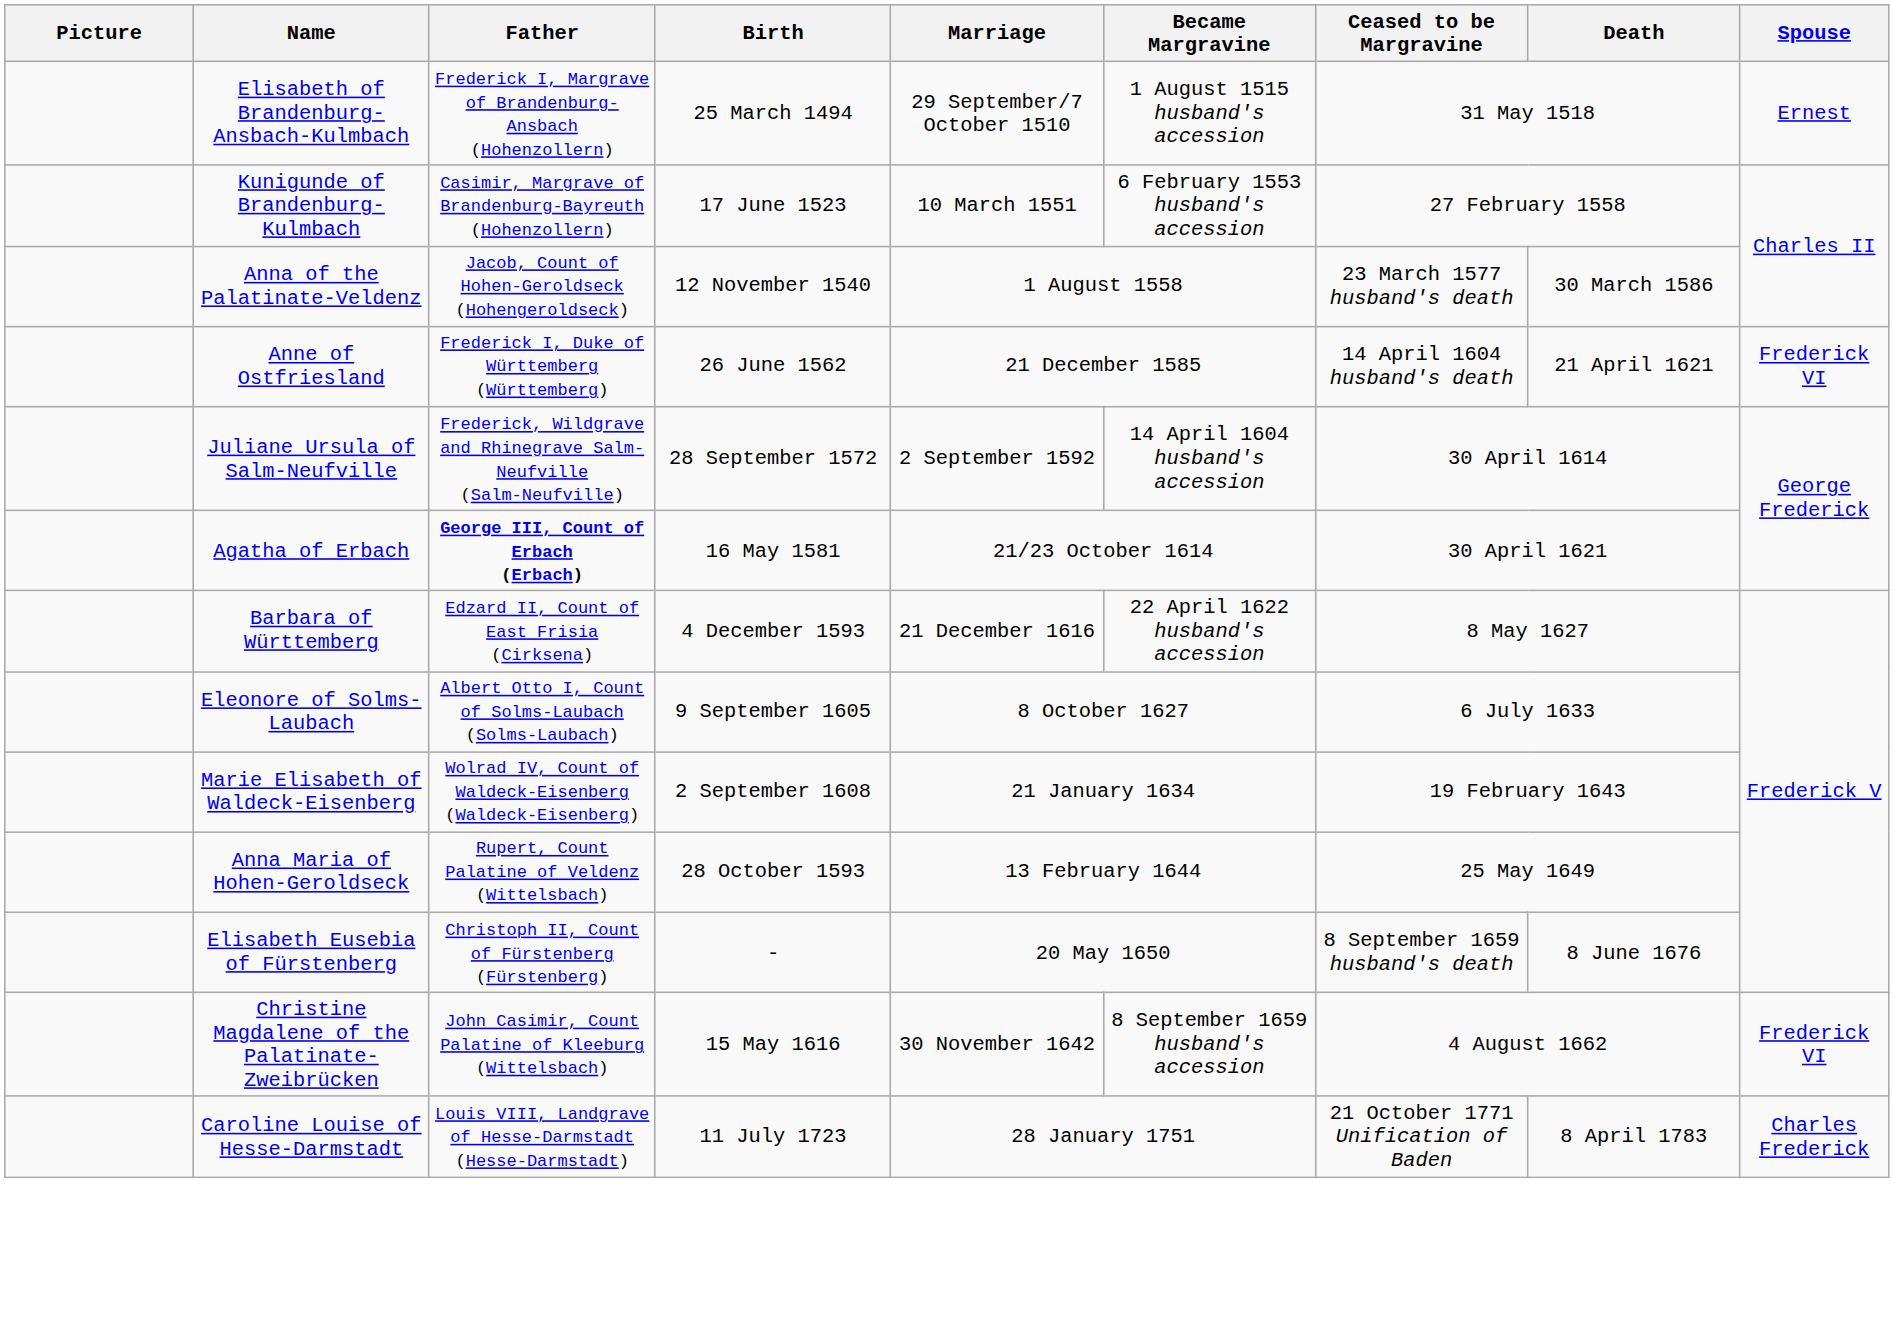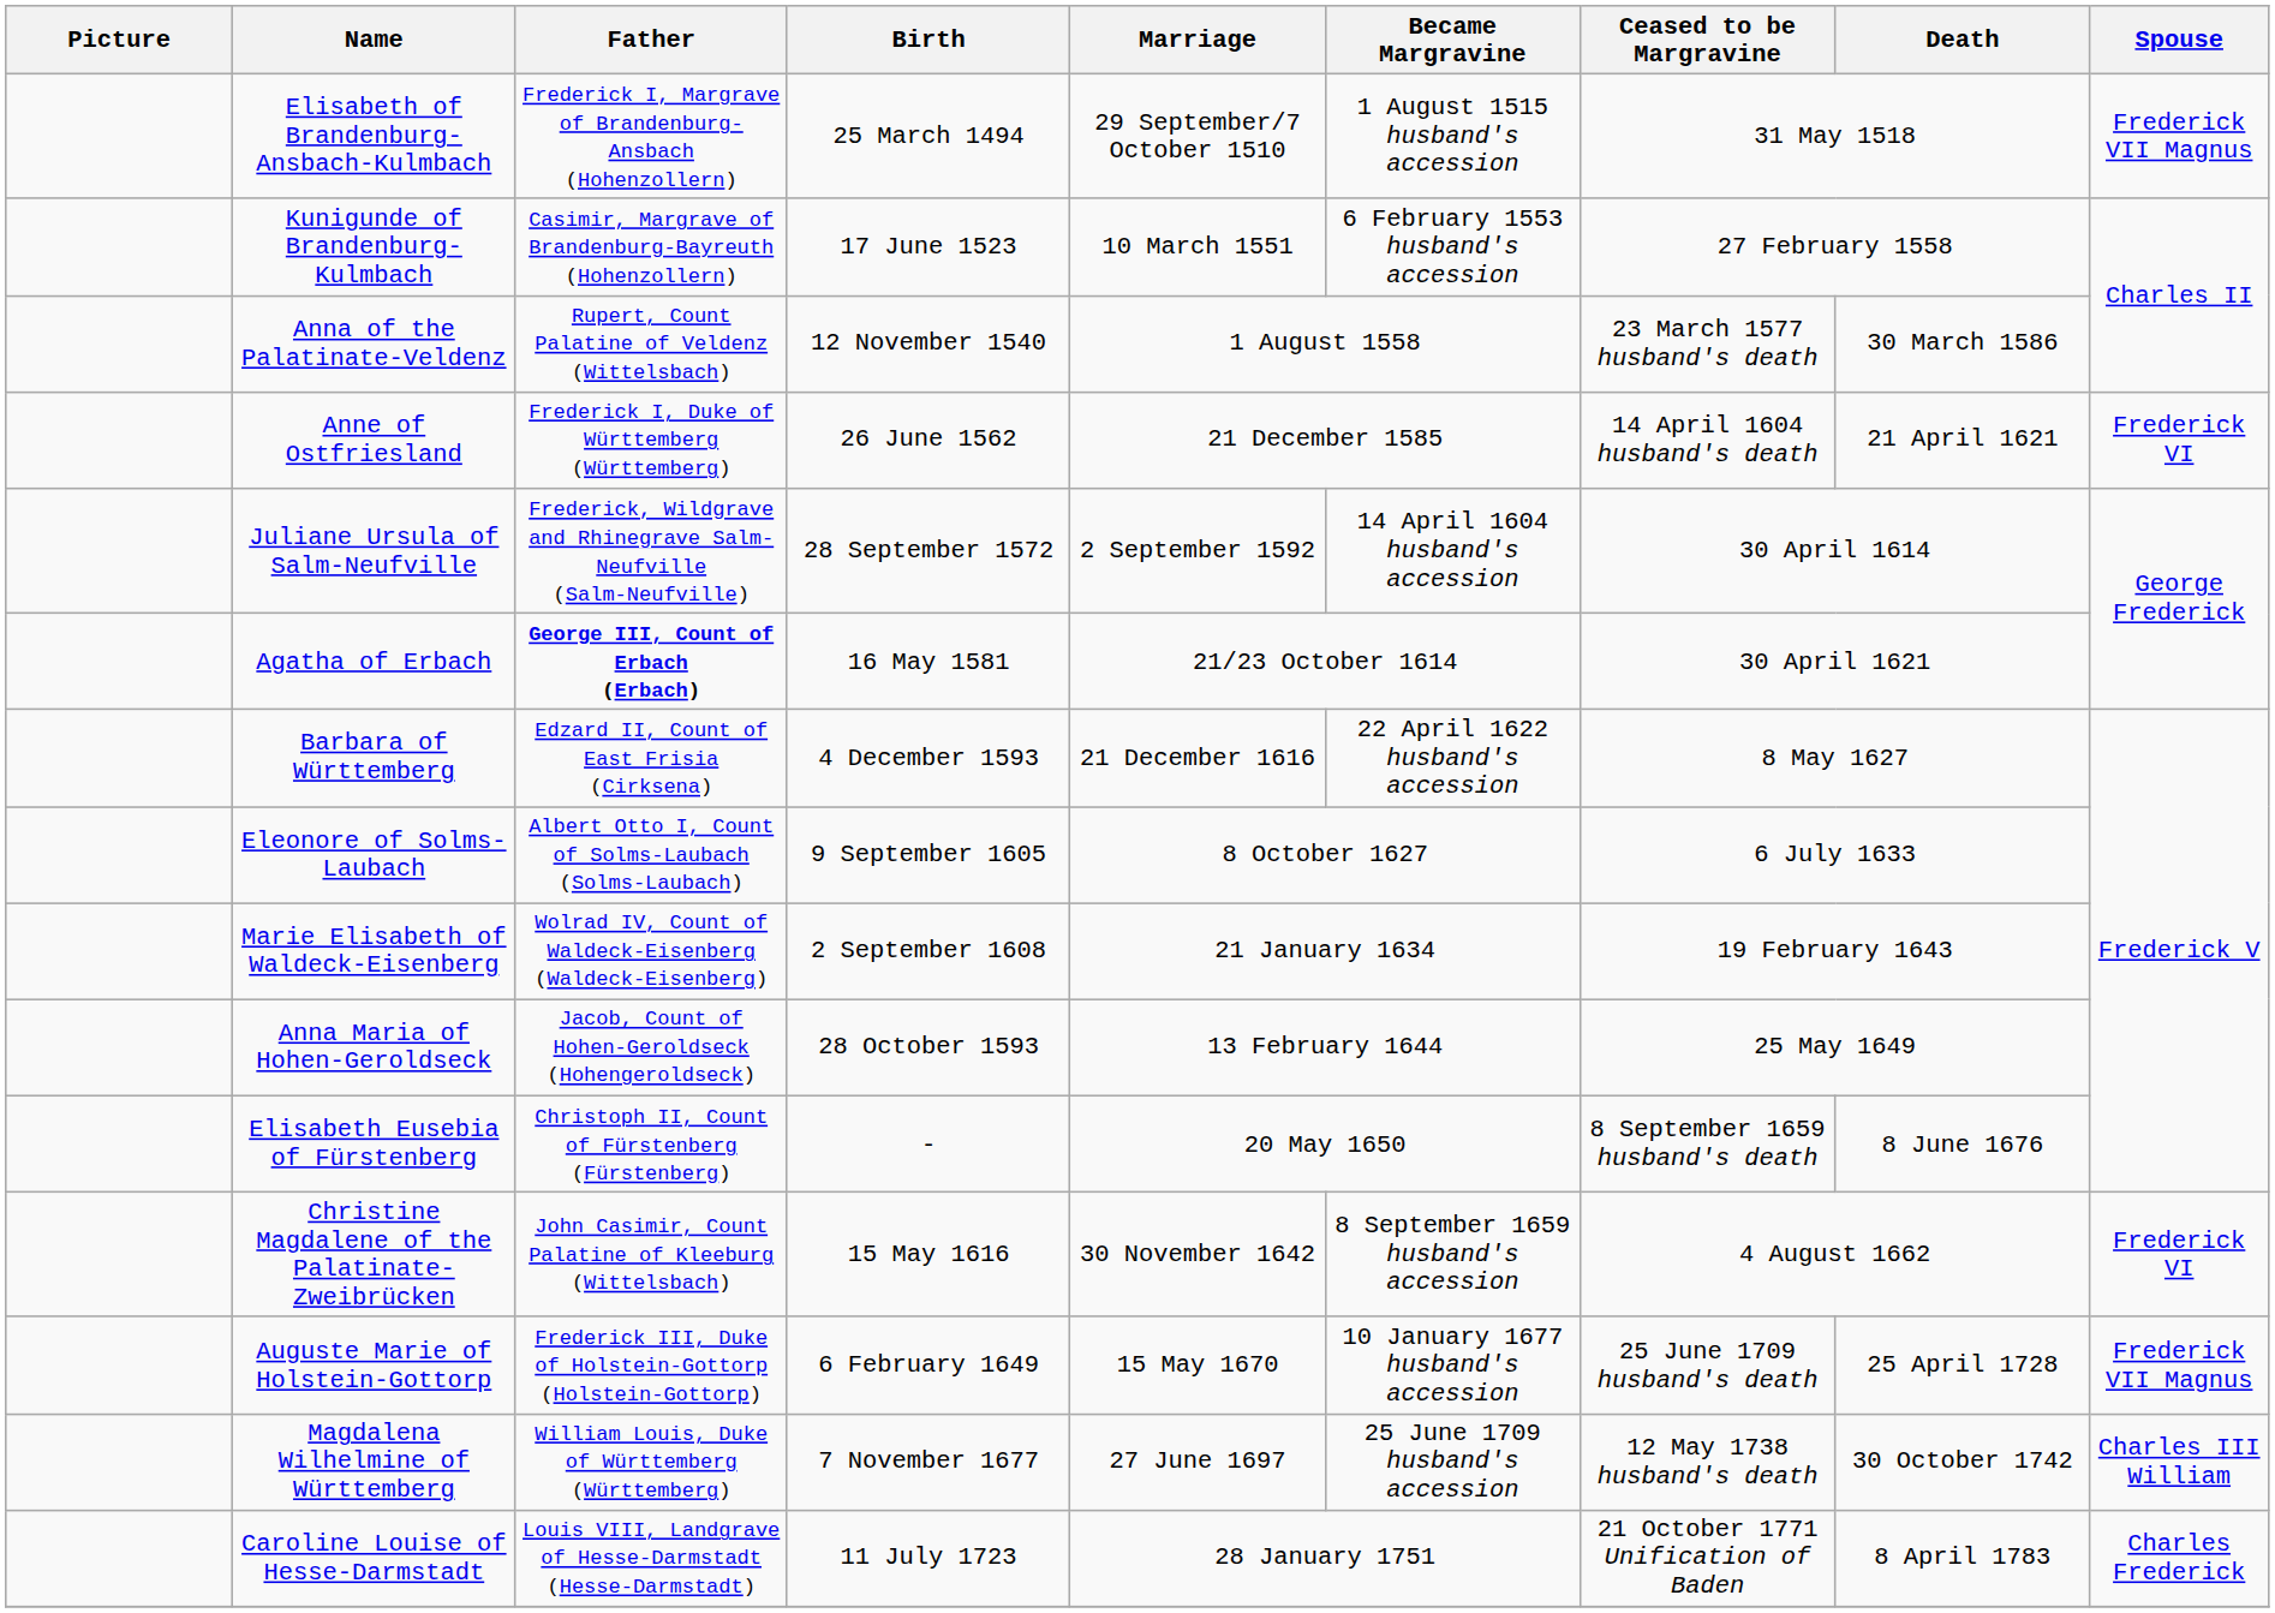Elisabeth of Brandenburg-Ansbach-Kulmbach | Spouse: Ernest -> Frederick VII Magnus
Anna of the Palatinate-Veldenz | Father: Jacob, Count of Hohen-Geroldseck (Hohengeroldseck) -> Rupert, Count Palatine of Veldenz (Wittelsbach)
Anna Maria of Hohen-Geroldseck | Father: Rupert, Count Palatine of Veldenz (Wittelsbach) -> Jacob, Count of Hohen-Geroldseck (Hohengeroldseck)
+ row: Auguste Marie of Holstein-Gottorp | Frederick III, Duke of Holstein-Gottorp (Holstein-Gottorp) | 6 February 1649 | 15 May 1670 | 10 January 1677 husband's accession | 25 June 1709 husband's death | 25 April 1728 | Frederick VII Magnus
+ row: Magdalena Wilhelmine of Württemberg | William Louis, Duke of Württemberg (Württemberg) | 7 November 1677 | 27 June 1697 | 25 June 1709 husband's accession | 12 May 1738 husband's death | 30 October 1742 | Charles III William
